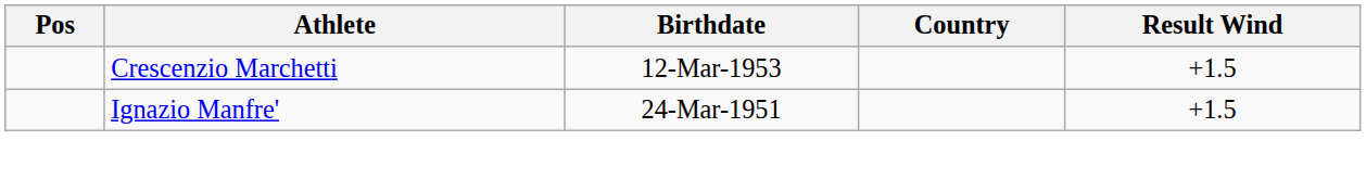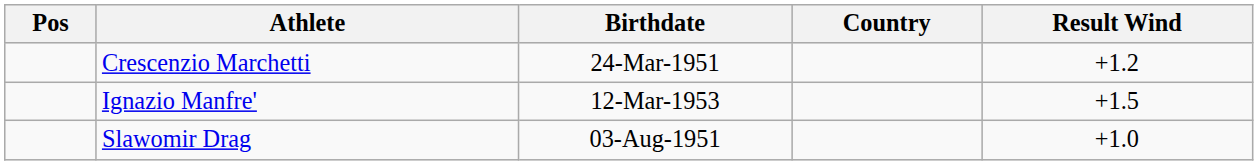Crescenzio Marchetti | Birthdate: 12-Mar-1953 -> 24-Mar-1951
Crescenzio Marchetti | Result Wind: +1.5 -> +1.2
Ignazio Manfre' | Birthdate: 24-Mar-1951 -> 12-Mar-1953
+ row: Slawomir Drag | 03-Aug-1951 | +1.0
